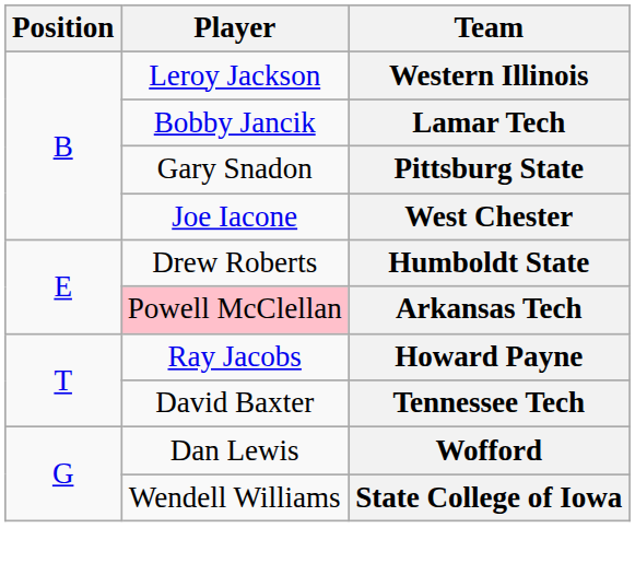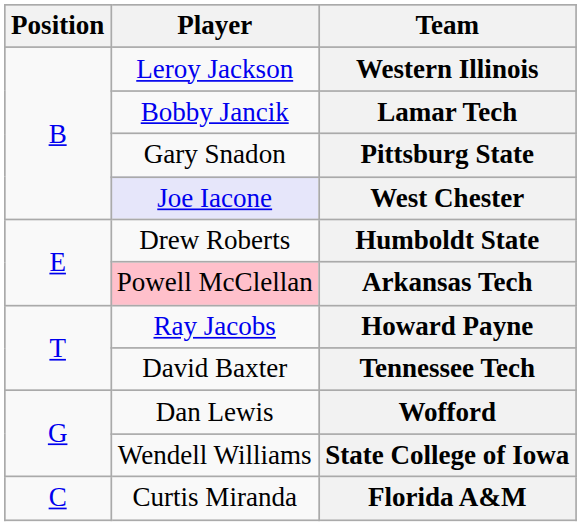West Chester | Player: no background -> lavender background
+ row: C | Curtis Miranda | Florida A&M
